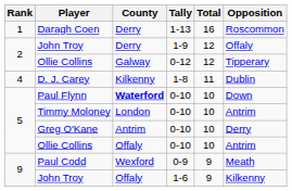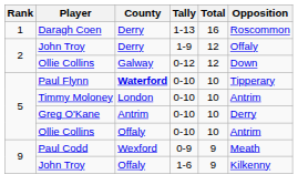Ollie Collins / 0-12 | Opposition: Tipperary -> Down
- row: 4 | D. J. Carey | Kilkenny | 1-8 | 11 | Dublin
Paul Flynn | Opposition: Down -> Tipperary
